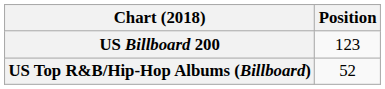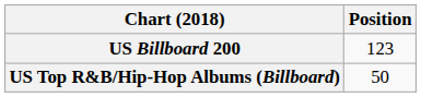US Top R&B/Hip-Hop Albums (Billboard) | Position: 52 -> 50
